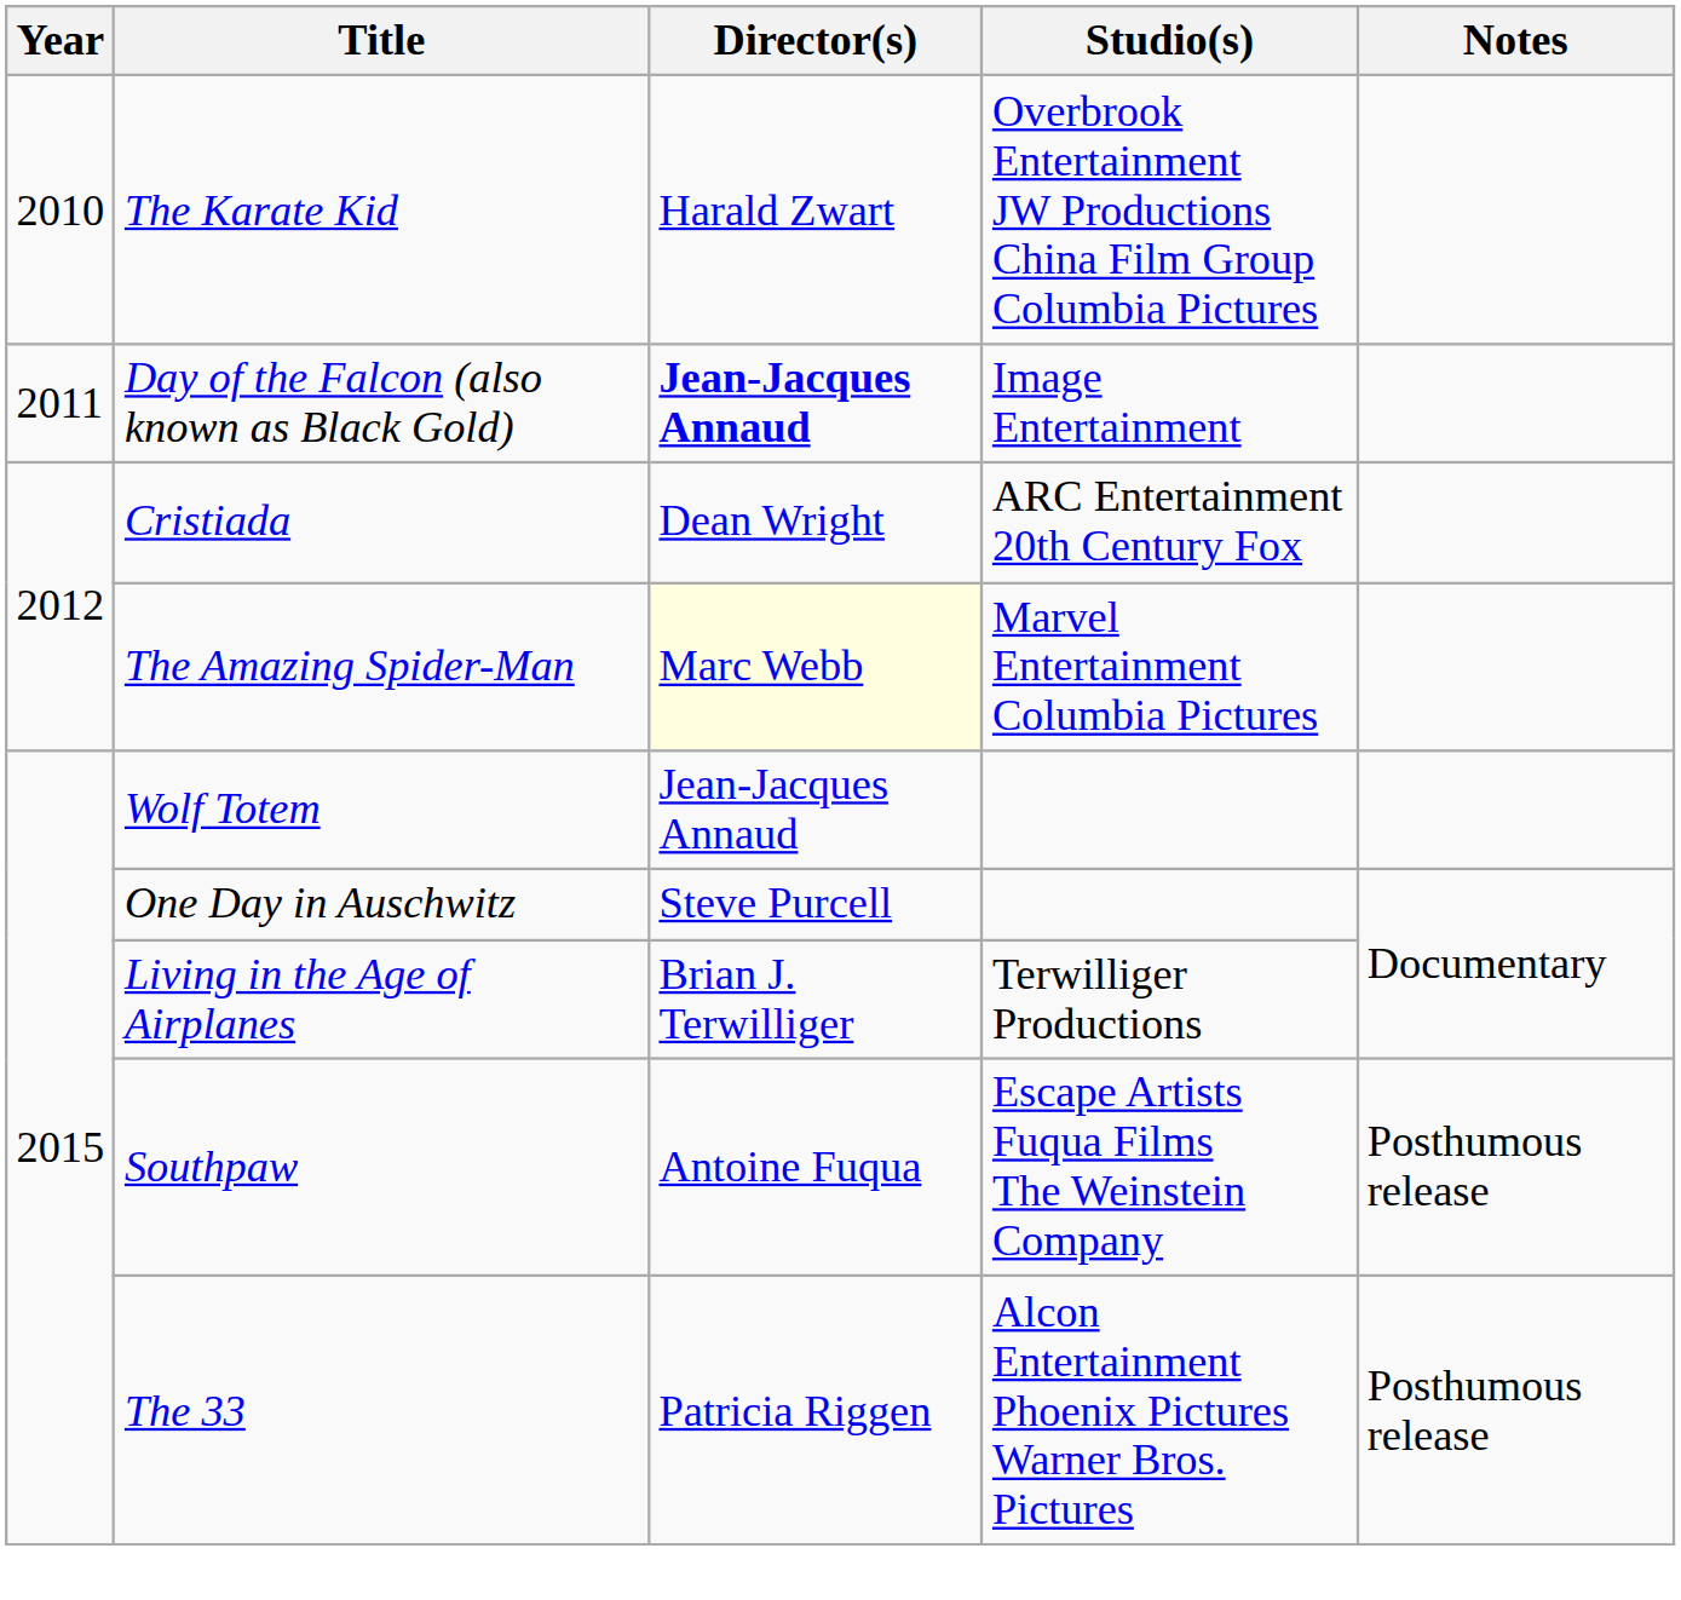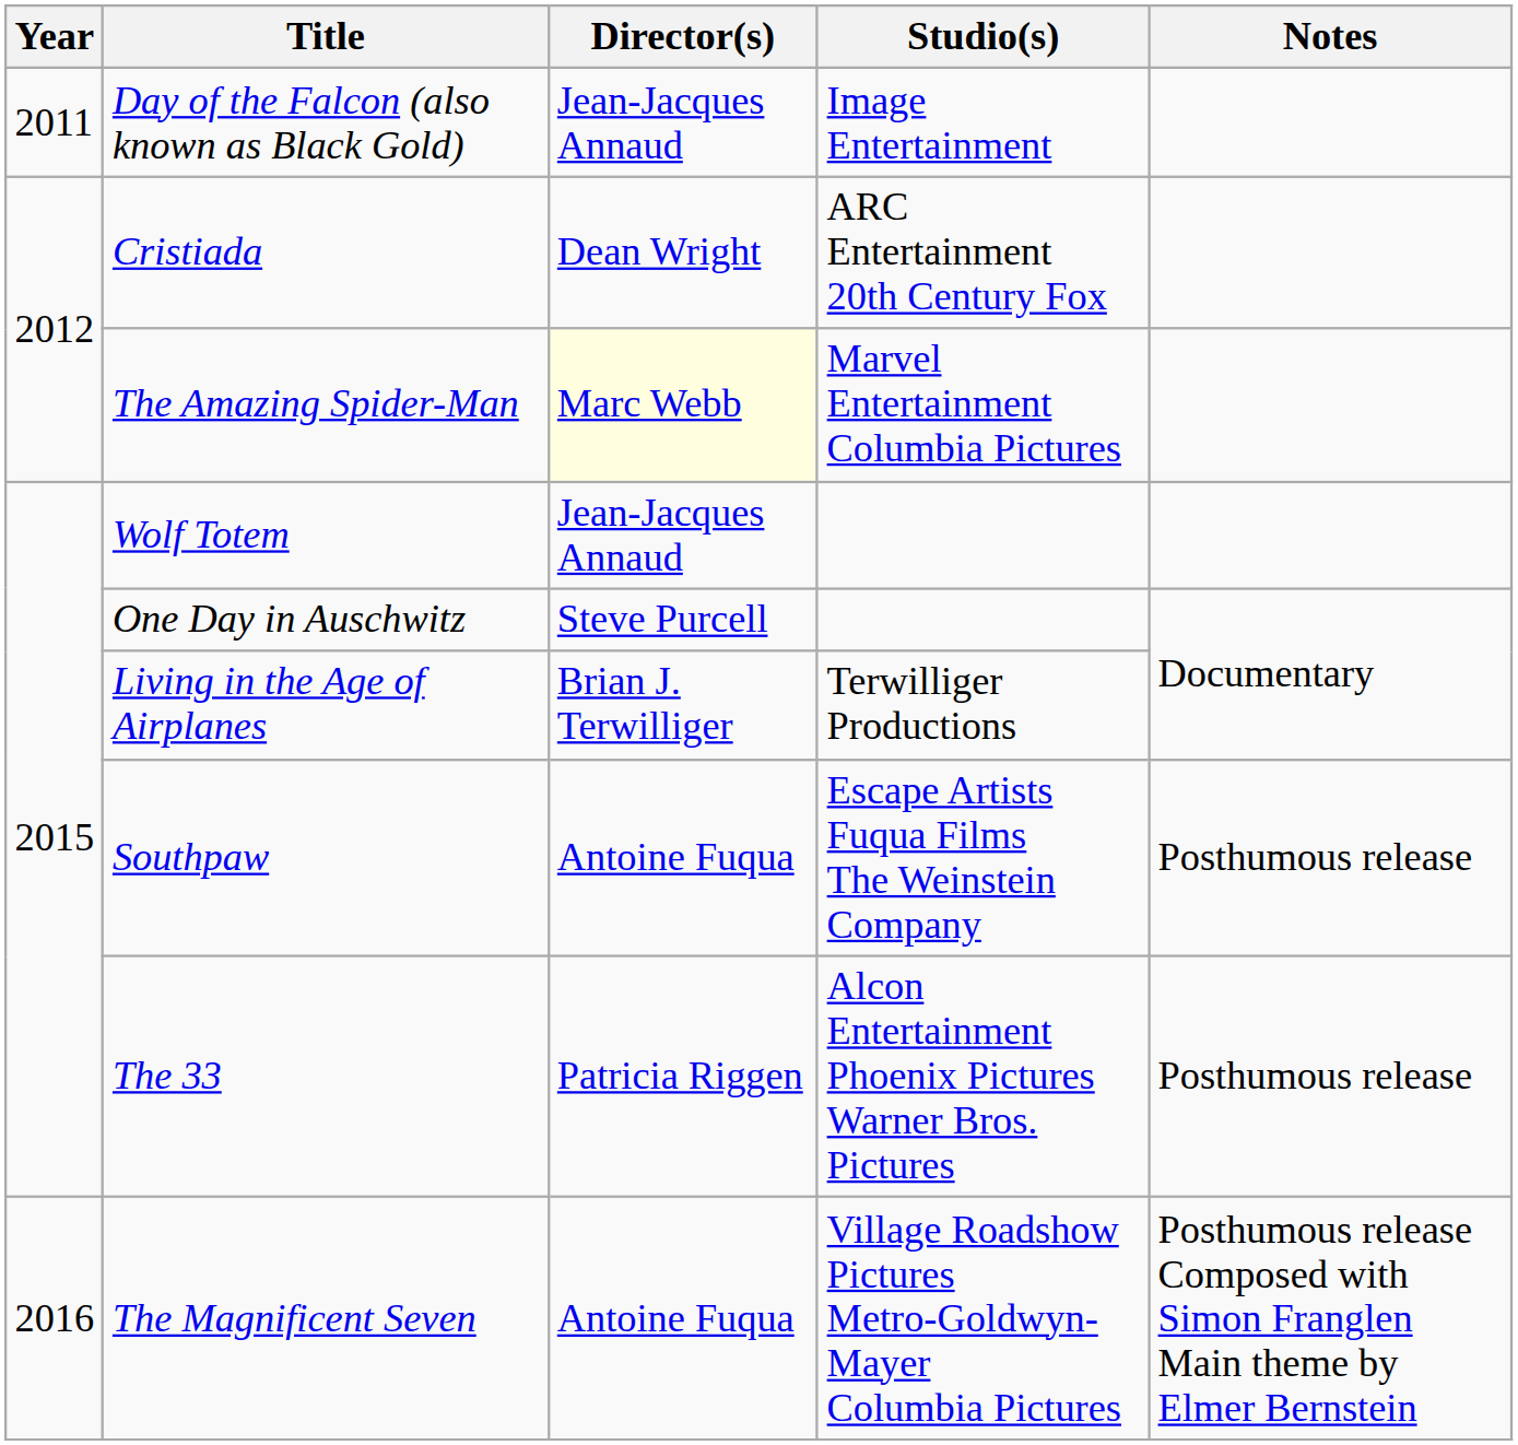- row: 2010 | The Karate Kid | Harald Zwart | Overbrook Entertainment JW Productions China Film Group Columbia Pictures
Day of the Falcon (also known as Black Gold) | Director(s): bold -> normal
+ row: 2016 | The Magnificent Seven | Antoine Fuqua | Village Roadshow Pictures Metro-Goldwyn-Mayer Columbia Pictures | Posthumous release Composed with Simon Franglen Main theme by Elmer Bernstein
